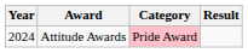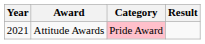Attitude Awards | Year: 2024 -> 2021
